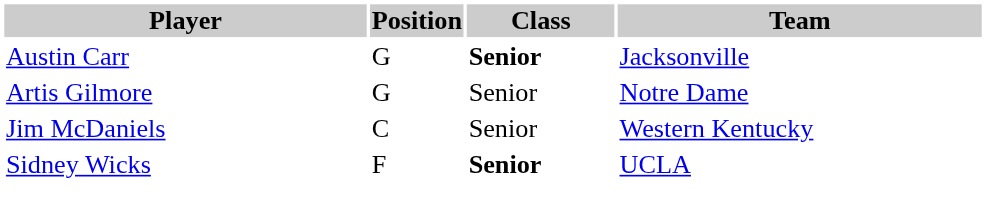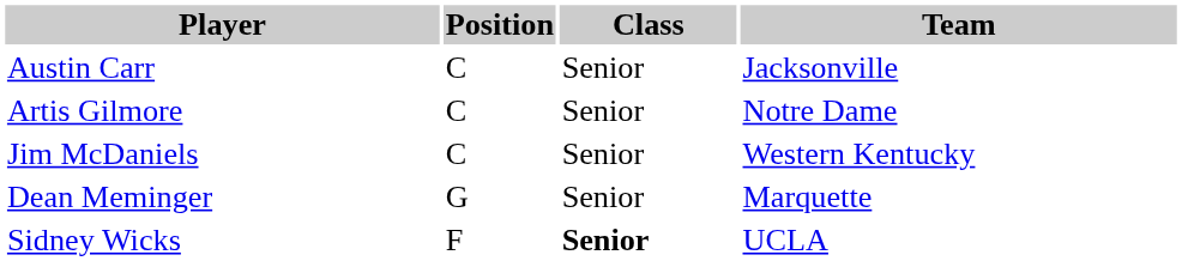Austin Carr | Position: G -> C
Austin Carr | Class: bold -> normal
Artis Gilmore | Position: G -> C
+ row: Dean Meminger | G | Senior | Marquette
